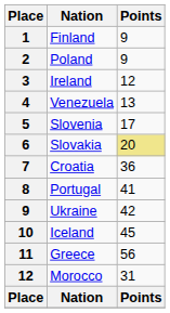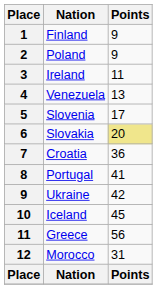Ireland | Points: 12 -> 11
